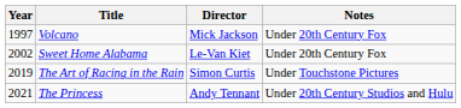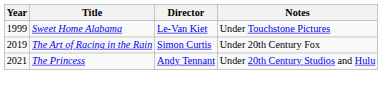- row: 1997 | Volcano | Mick Jackson | Under 20th Century Fox
Sweet Home Alabama | Year: 2002 -> 1999
Sweet Home Alabama | Notes: Under 20th Century Fox -> Under Touchstone Pictures
The Art of Racing in the Rain | Notes: Under Touchstone Pictures -> Under 20th Century Fox
